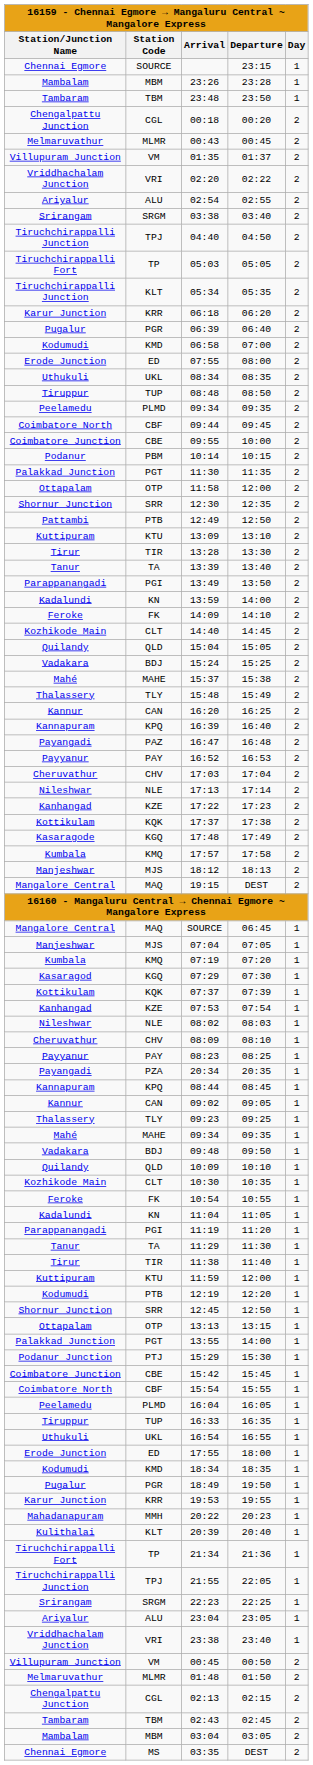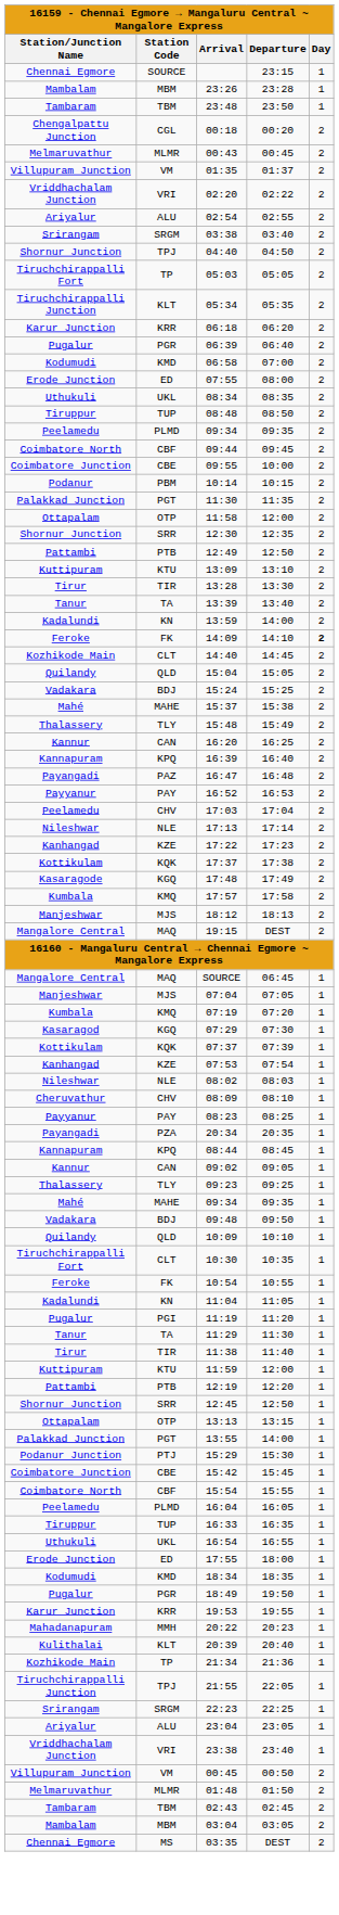04:40 | Station/Junction Name: Tiruchchirappalli Junction -> Shornur Junction
- row: Parappanangadi | PGI | 13:49 | 13:50 | 2
14:09 | Day: normal -> bold
17:03 | Station/Junction Name: Cheruvathur -> Peelamedu
10:30 | Station/Junction Name: Kozhikode Main -> Tiruchchirappalli Fort
11:19 | Station/Junction Name: Parappanangadi -> Pugalur
12:19 | Station/Junction Name: Kodumudi -> Pattambi
21:34 | Station/Junction Name: Tiruchchirappalli Fort -> Kozhikode Main
- row: Chengalpattu Junction | CGL | 02:13 | 02:15 | 2
